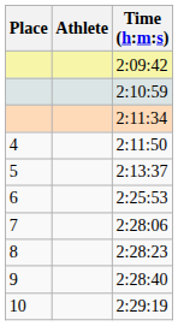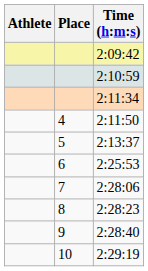columns swapped: Place <-> Athlete
